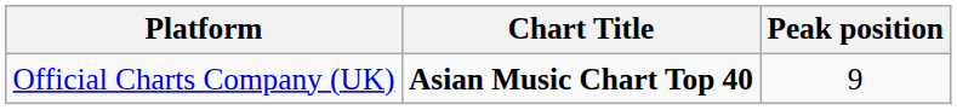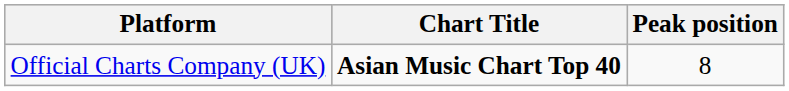Official Charts Company (UK) | Peak position: 9 -> 8
